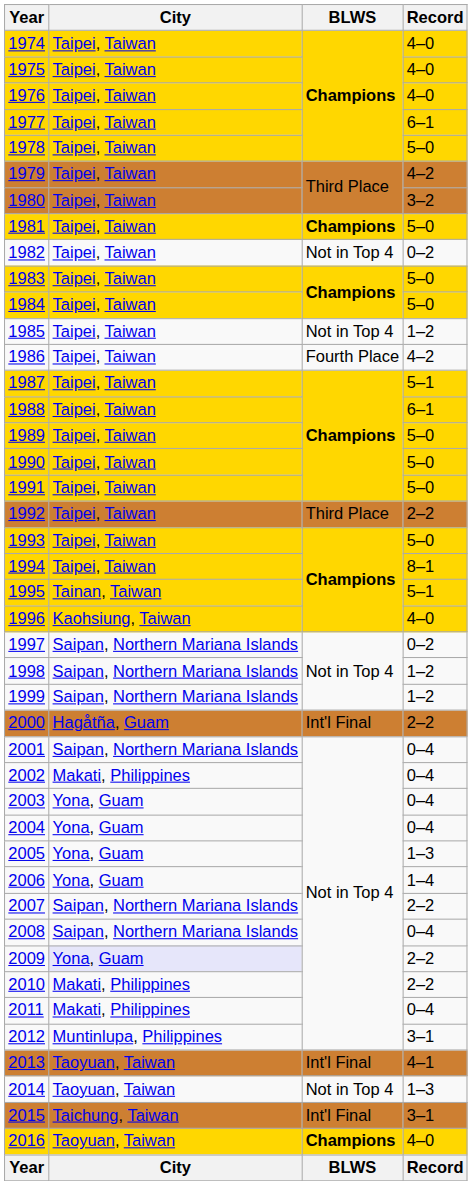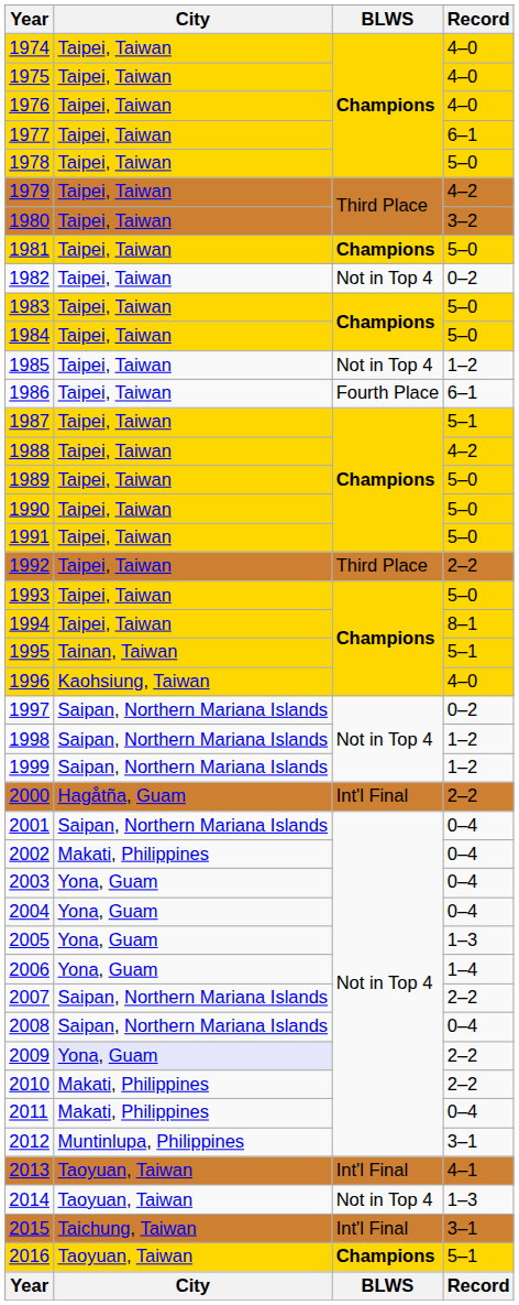1986 | Record: 4–2 -> 6–1
1988 | Record: 6–1 -> 4–2
2016 | Record: 4–0 -> 5–1
